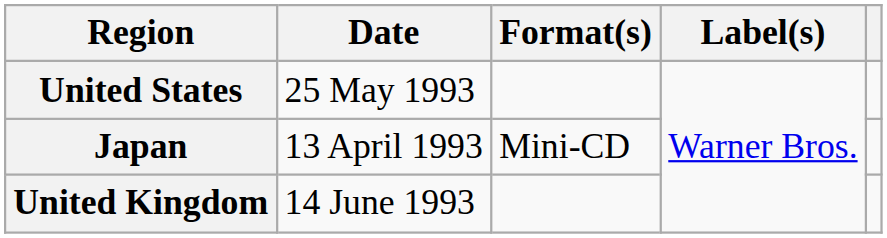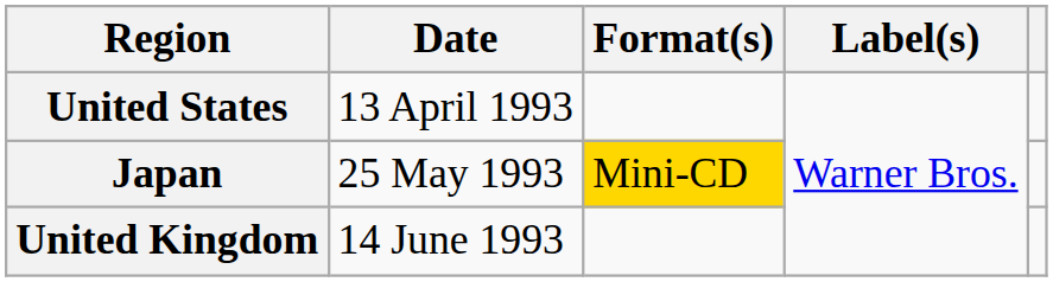United States | Date: 25 May 1993 -> 13 April 1993
Japan | Date: 13 April 1993 -> 25 May 1993
Japan | Format(s): no background -> gold background
